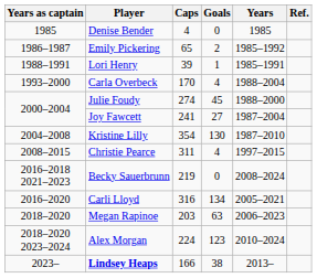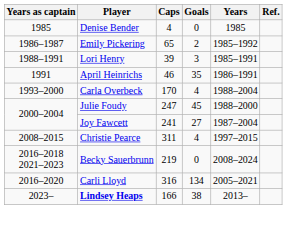Lori Henry | Goals: 1 -> 3
+ row: 1991 | April Heinrichs | 46 | 35 | 1986–1991
Julie Foudy | Caps: 274 -> 247
- row: 2004–2008 | Kristine Lilly | 354 | 130 | 1987–2010
- row: 2018–2020 | Megan Rapinoe | 203 | 63 | 2006–2023
- row: 2018–2020 2023–2024 | Alex Morgan | 224 | 123 | 2010–2024
